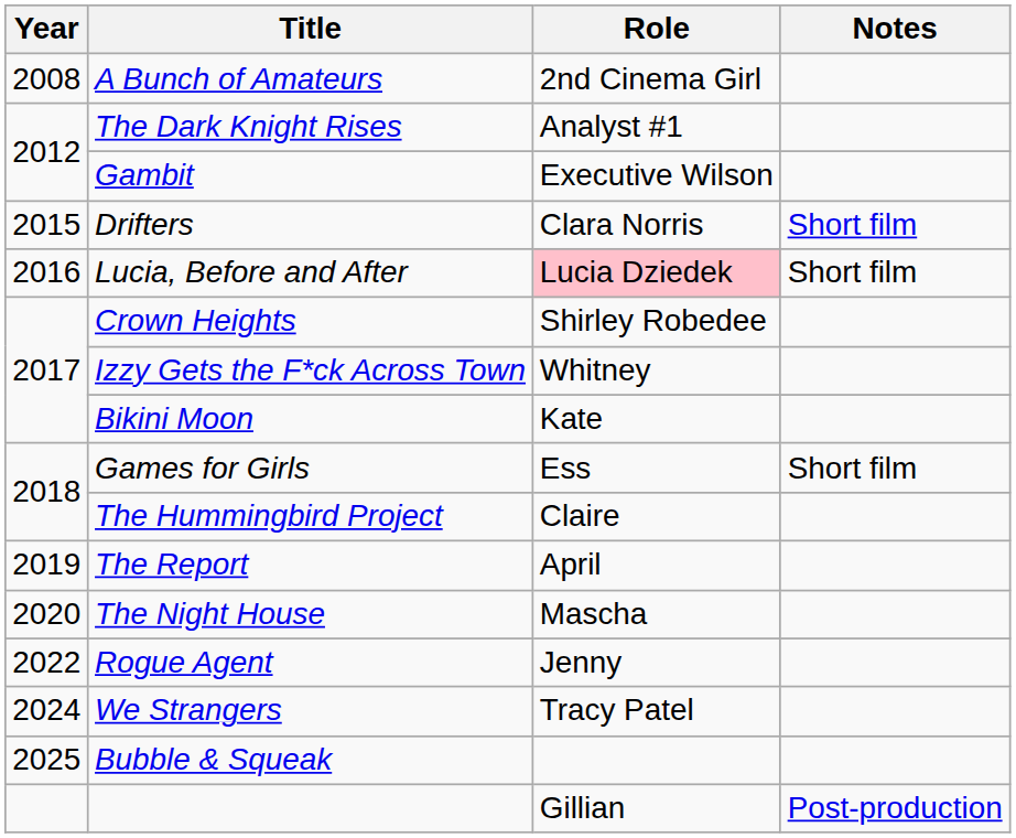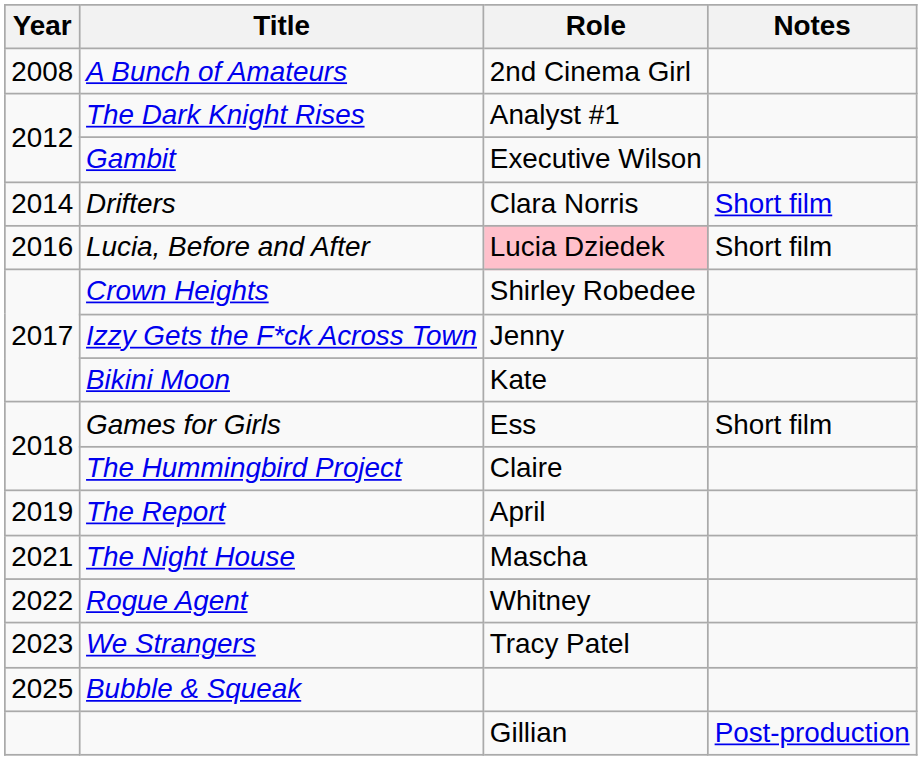Drifters | Year: 2015 -> 2014
Izzy Gets the F*ck Across Town | Role: Whitney -> Jenny
The Night House | Year: 2020 -> 2021
Rogue Agent | Role: Jenny -> Whitney
We Strangers | Year: 2024 -> 2023
